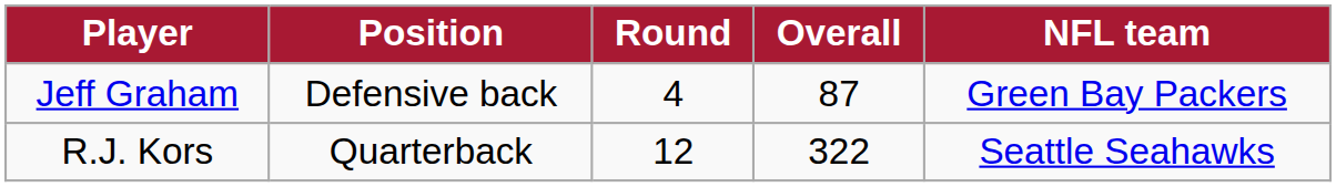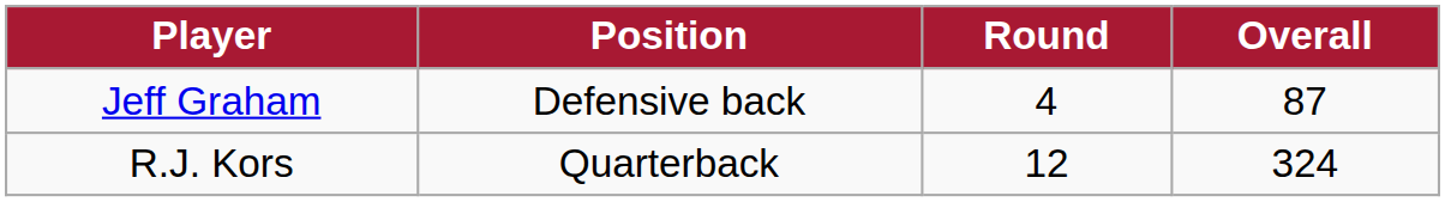- column: NFL team | Green Bay Packers | Seattle Seahawks
R.J. Kors | Overall: 322 -> 324
